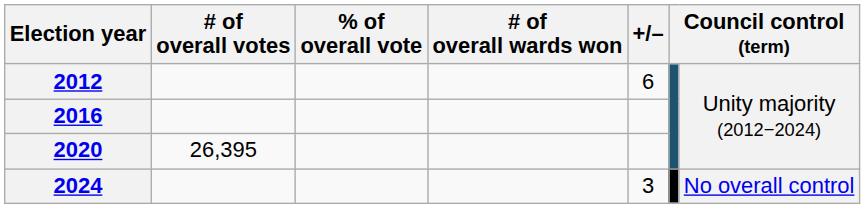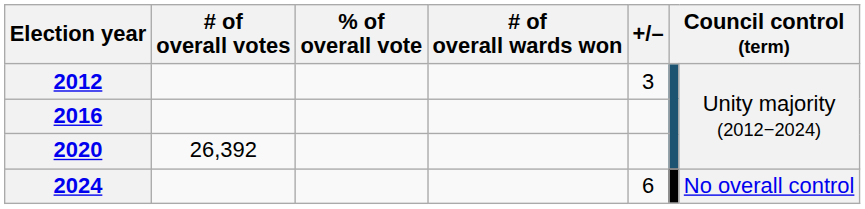2012 | +/–: 6 -> 3
2020 | # of overall votes: 26,395 -> 26,392
2024 | +/–: 3 -> 6
